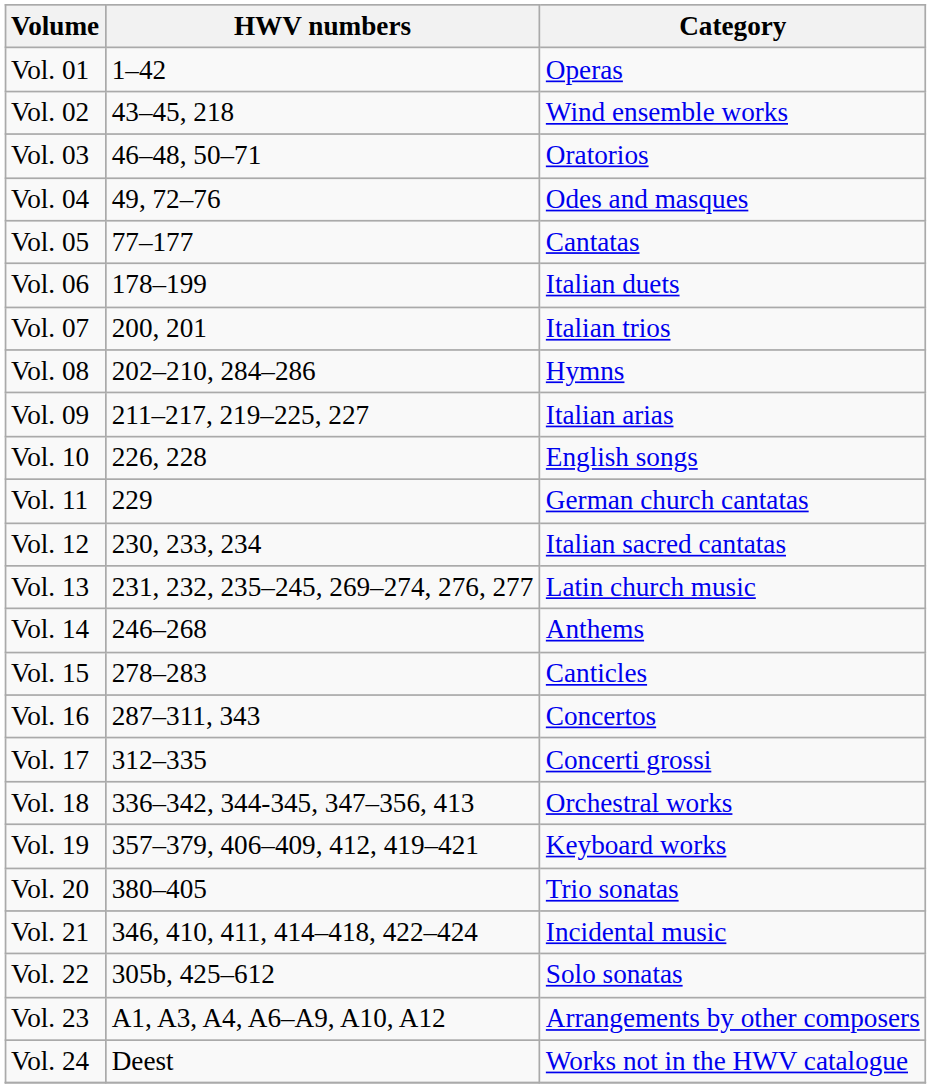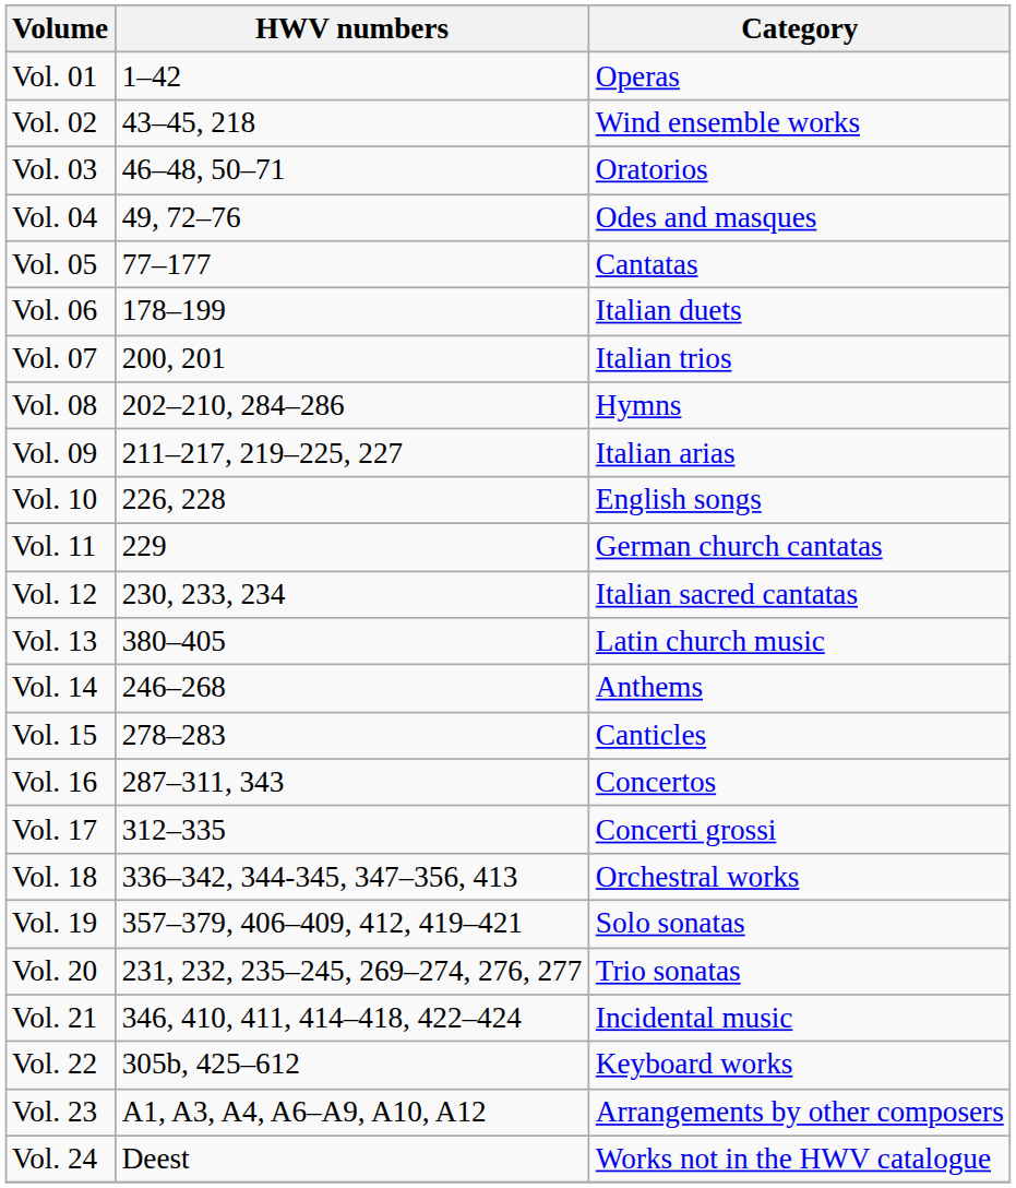Vol. 13 | HWV numbers: 231, 232, 235–245, 269–274, 276, 277 -> 380–405
Vol. 19 | Category: Keyboard works -> Solo sonatas
Vol. 20 | HWV numbers: 380–405 -> 231, 232, 235–245, 269–274, 276, 277
Vol. 22 | Category: Solo sonatas -> Keyboard works
